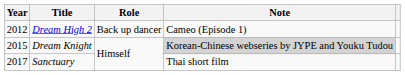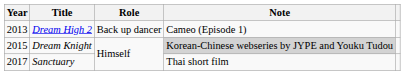Dream High 2 | Year: 2012 -> 2013
